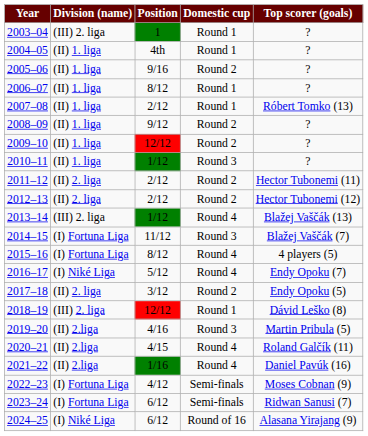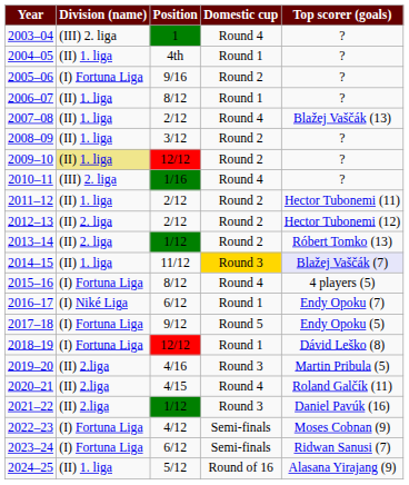2003–04 | Domestic cup: Round 1 -> Round 4
2005–06 | Division (name): (II) 1. liga -> (I) Fortuna Liga
2007–08 | Domestic cup: Round 1 -> Round 4
2007–08 | Top scorer (goals): Róbert Tomko (13) -> Blažej Vaščák (13)
2008–09 | Position: 9/12 -> 3/12
2009–10 | Division (name): no background -> khaki background
2010–11 | Division (name): (II) 1. liga -> (III) 2. liga
2010–11 | Position: 1/12 -> 1/16
2010–11 | Domestic cup: Round 3 -> Round 4
2011–12 | Division (name): (II) 2. liga -> (II) 1. liga
2013–14 | Division (name): (III) 2. liga -> (II) 2. liga
2013–14 | Domestic cup: Round 4 -> Round 2
2013–14 | Top scorer (goals): Blažej Vaščák (13) -> Róbert Tomko (13)
2014–15 | Division (name): (I) Fortuna Liga -> (II) 1. liga
2014–15 | Domestic cup: no background -> gold background
2014–15 | Top scorer (goals): no background -> lavender background
2016–17 | Position: 5/12 -> 6/12
2016–17 | Domestic cup: Round 4 -> Round 1
2017–18 | Division (name): (II) 2. liga -> (I) Fortuna Liga
2017–18 | Position: 3/12 -> 9/12
2017–18 | Domestic cup: Round 2 -> Round 5
2018–19 | Division (name): (III) 2. liga -> (I) Fortuna Liga
2021–22 | Position: 1/16 -> 1/12
2021–22 | Domestic cup: Round 4 -> Round 3
2024–25 | Division (name): (I) Niké Liga -> (II) 1. liga
2024–25 | Position: 6/12 -> 5/12
